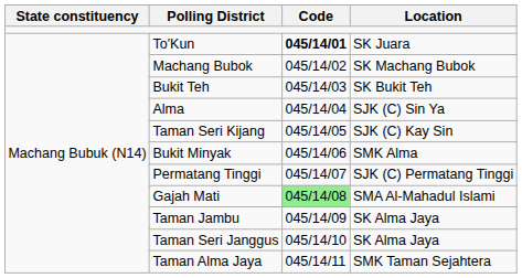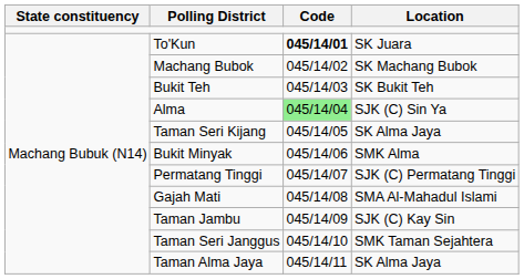Alma | Code: no background -> lightgreen background
Taman Seri Kijang | Location: SJK (C) Kay Sin -> SK Alma Jaya
Gajah Mati | Code: lightgreen background -> no background
Taman Jambu | Location: SK Alma Jaya -> SJK (C) Kay Sin
Taman Seri Janggus | Location: SK Alma Jaya -> SMK Taman Sejahtera
Taman Alma Jaya | Location: SMK Taman Sejahtera -> SK Alma Jaya
